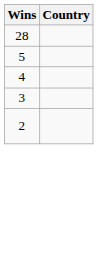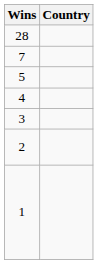+ row: 7
+ row: 1
